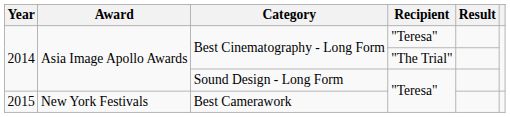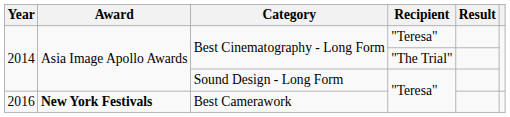Best Camerawork | Year: 2015 -> 2016
Best Camerawork | Award: normal -> bold
